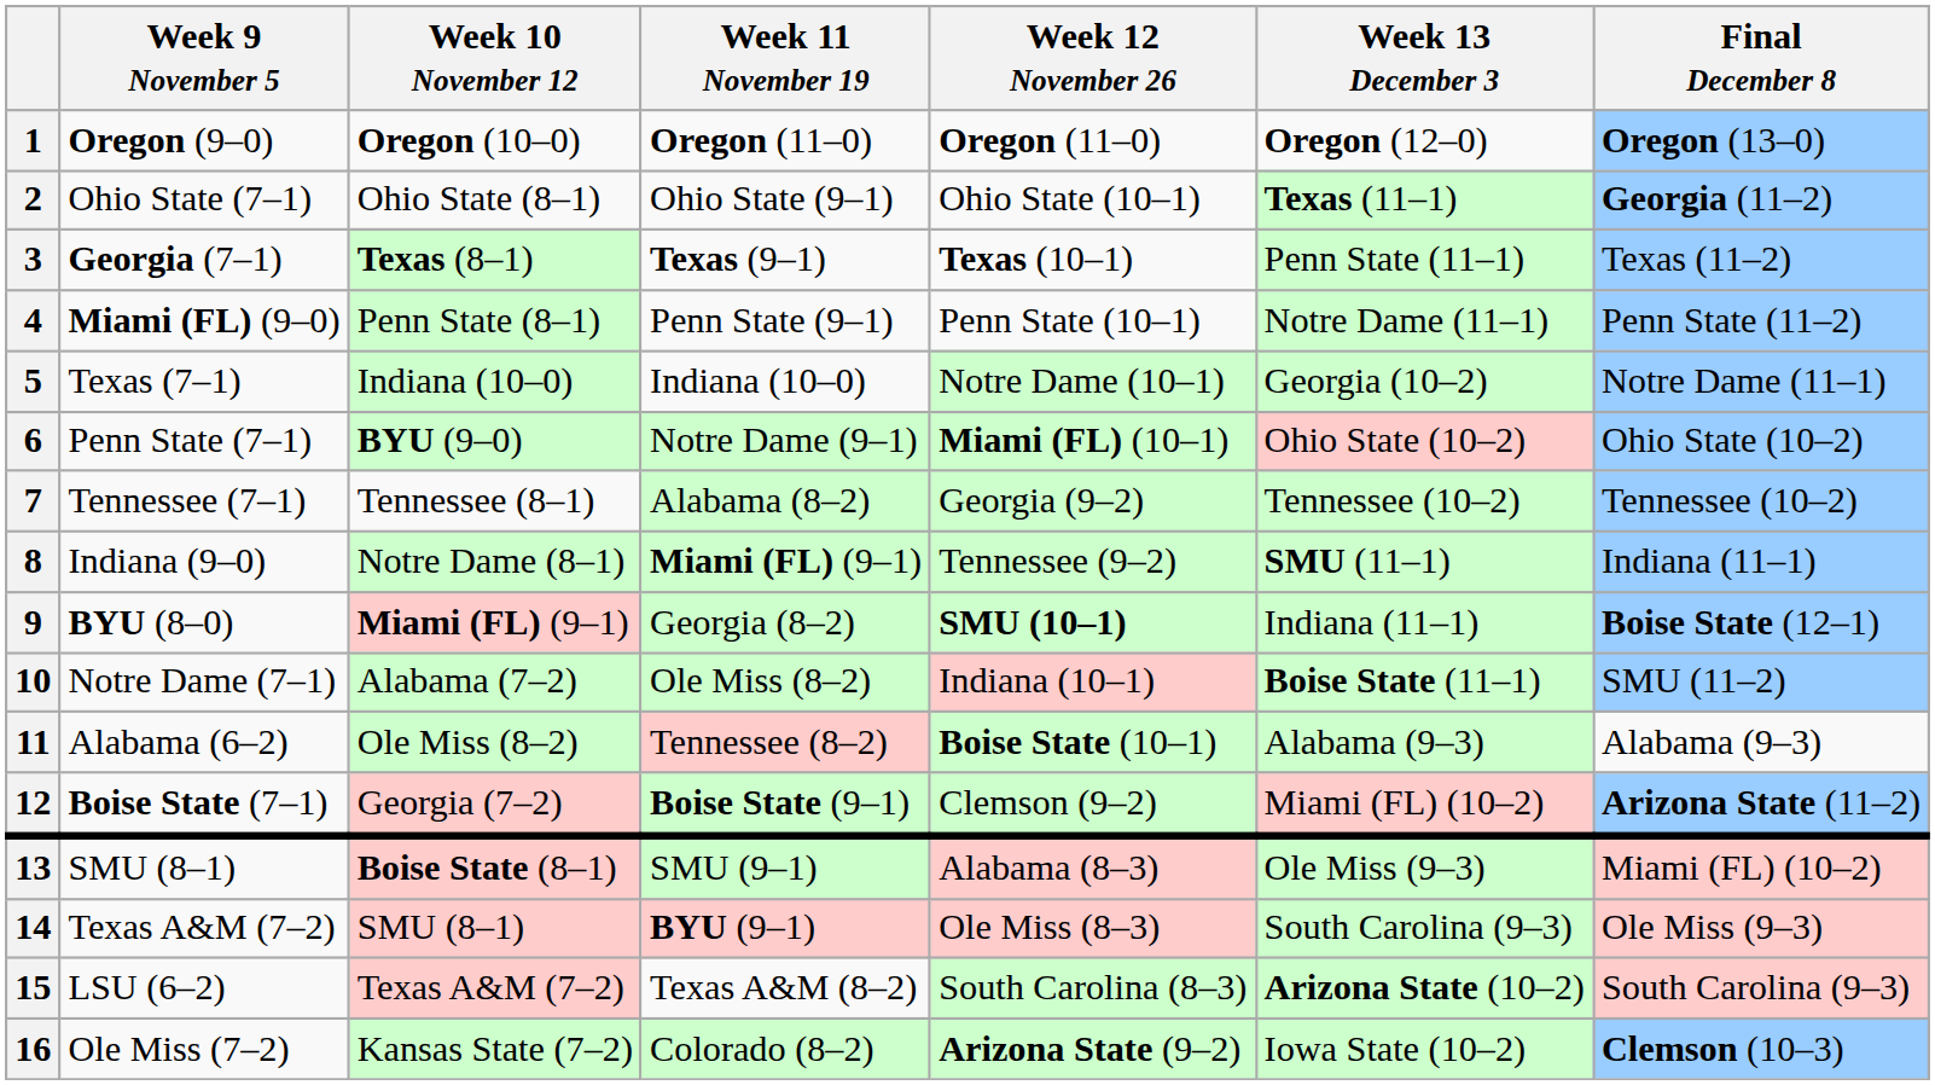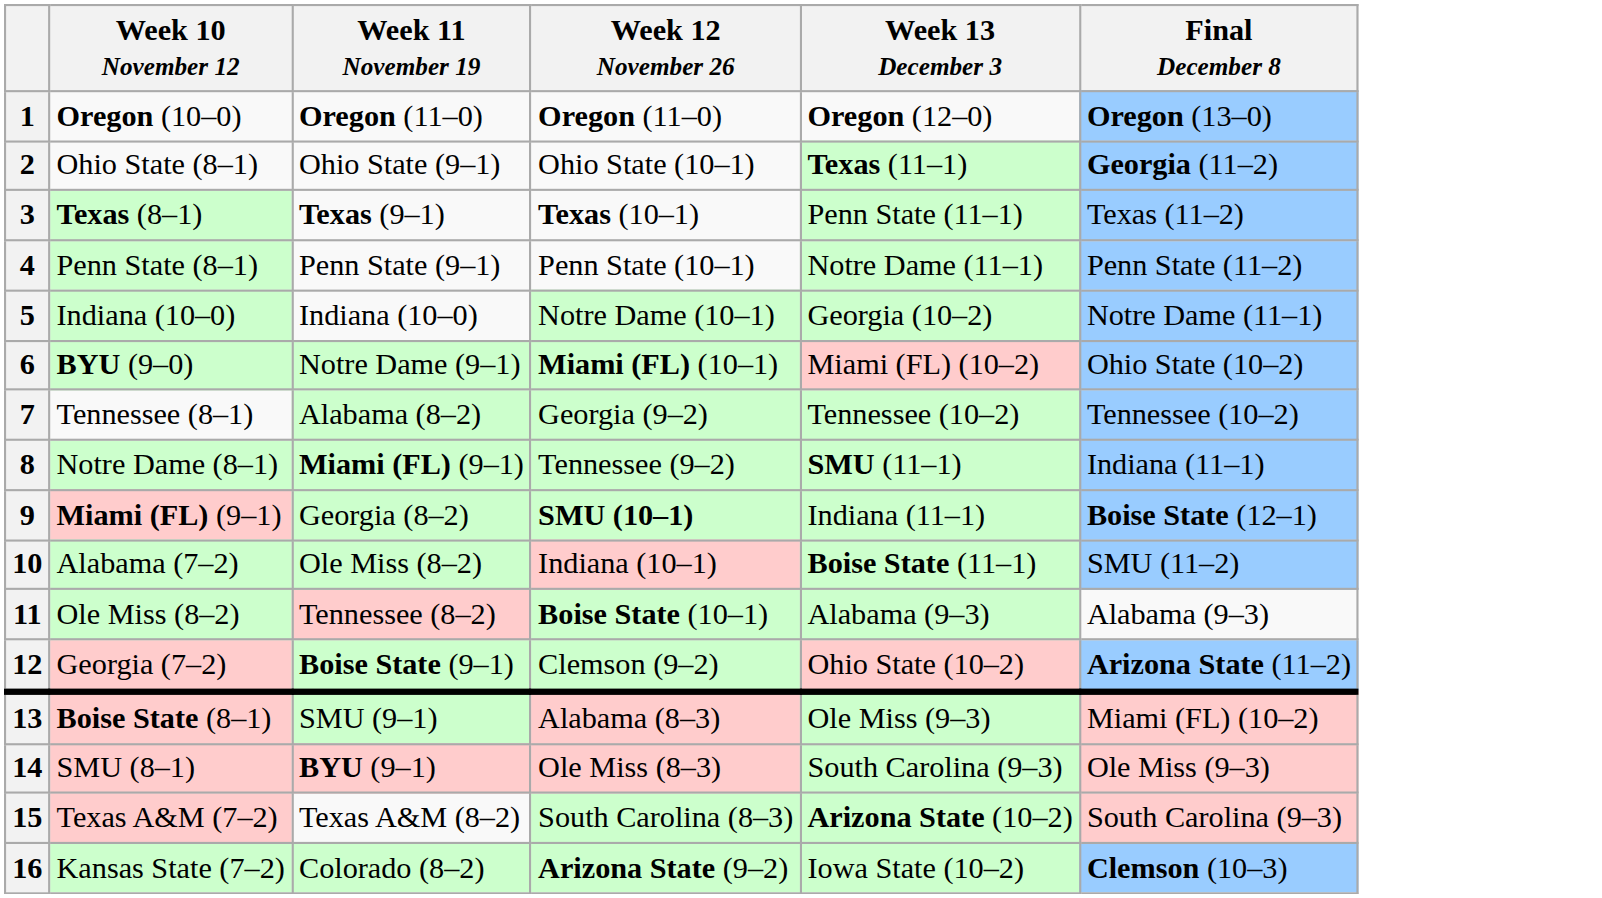- column: Week 9 November 5 | Oregon (9–0) | Ohio State (7–1) | Georgia (7–1) | Miami (FL) (9–0) | Texas (7–1) | Penn State (7–1) | Tennessee (7–1) | Indiana (9–0) | BYU (8–0) | Notre Dame (7–1) | Alabama (6–2) | Boise State (7–1) | SMU (8–1) | Texas A&M (7–2) | LSU (6–2) | Ole Miss (7–2)
6 | Week 13 December 3: Ohio State (10–2) -> Miami (FL) (10–2)
12 | Week 13 December 3: Miami (FL) (10–2) -> Ohio State (10–2)
